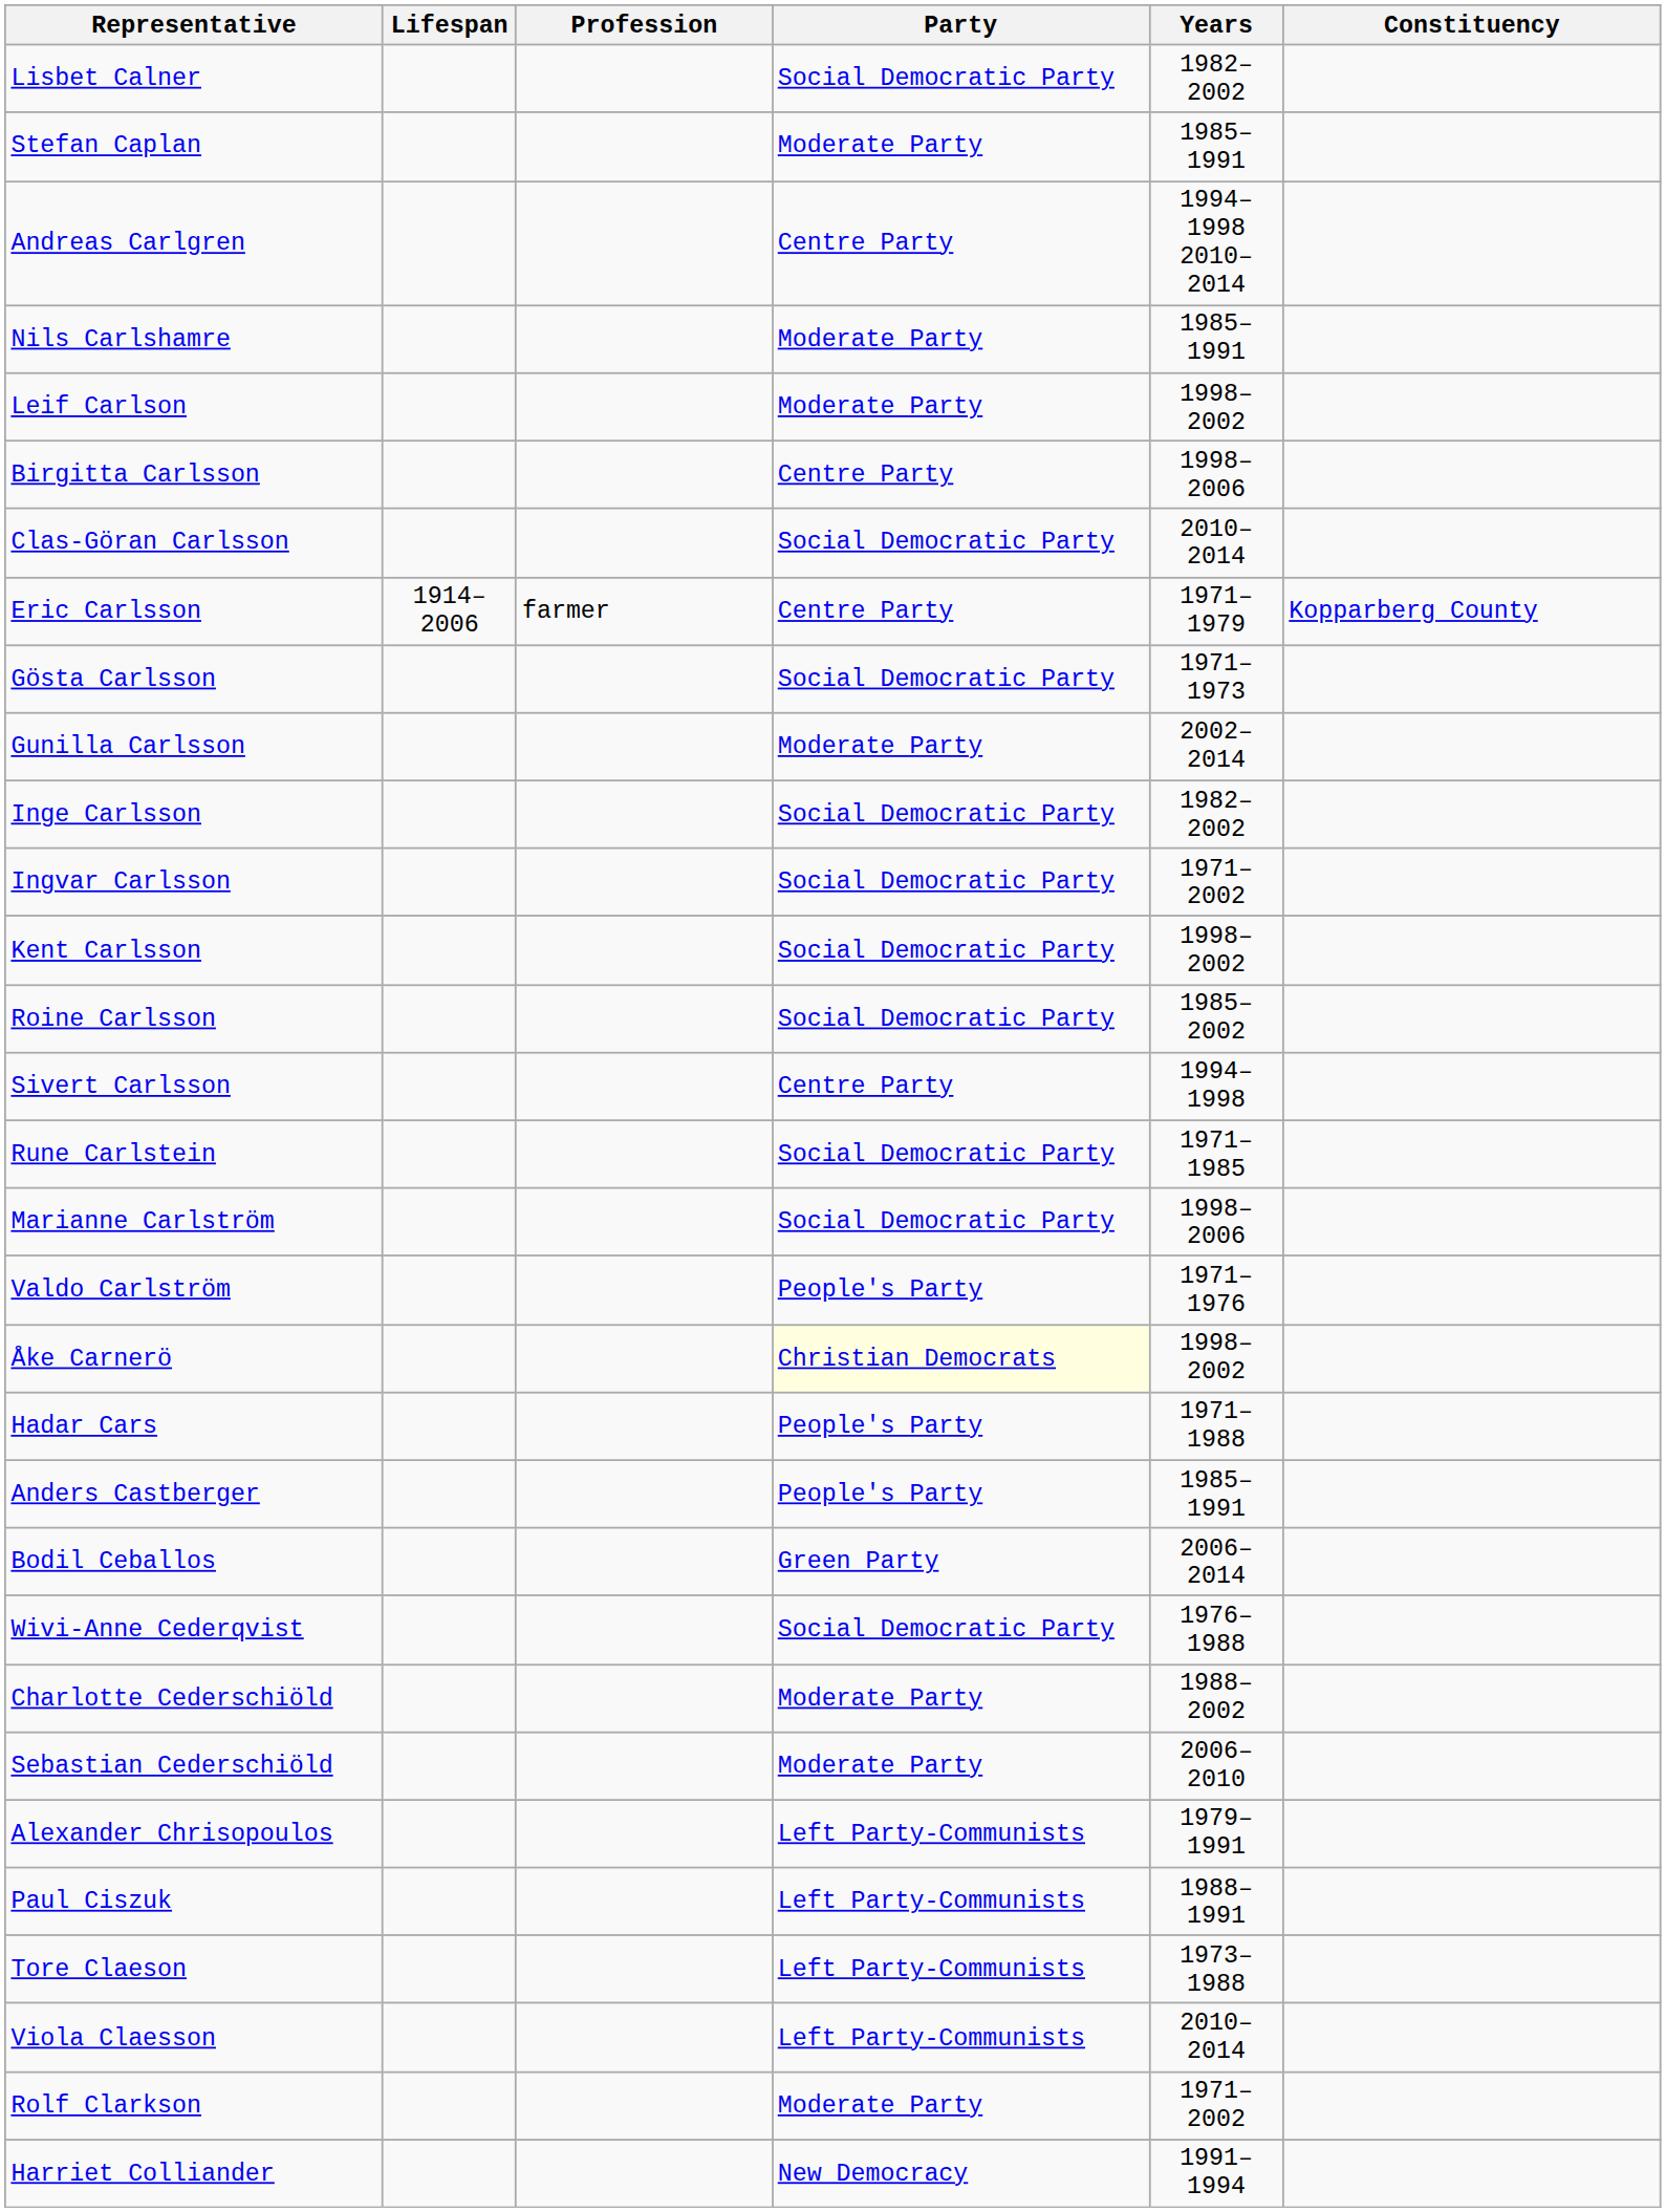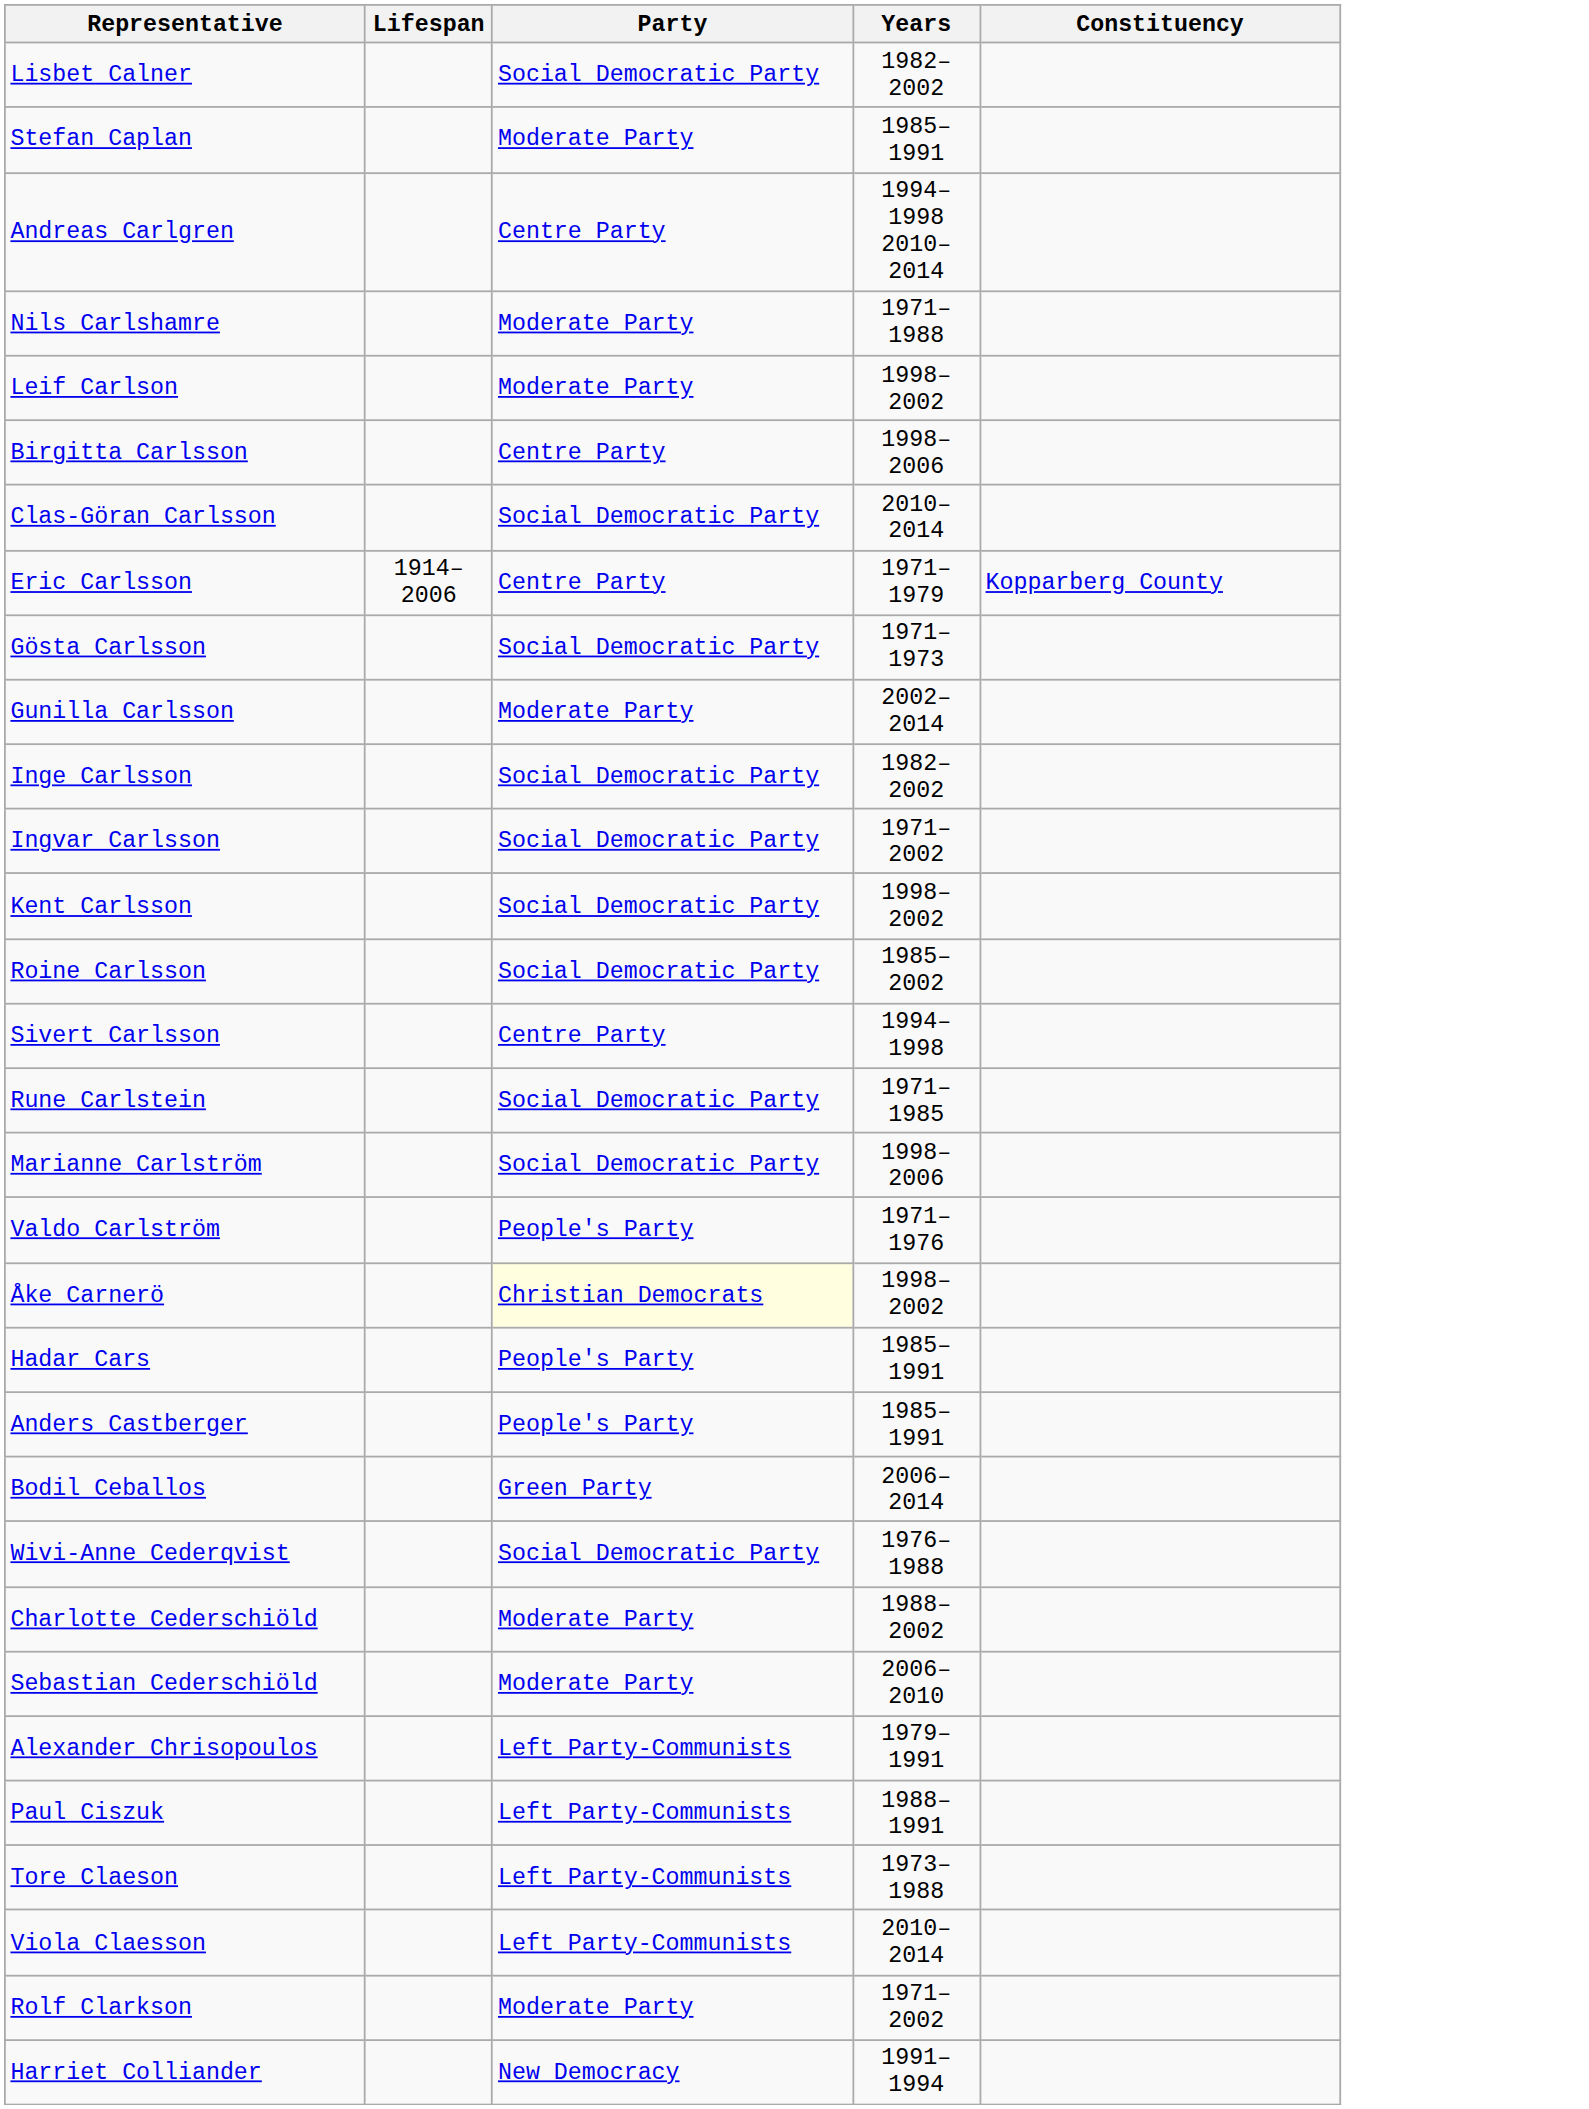- column: Profession | farmer
Nils Carlshamre | Years: 1985–1991 -> 1971–1988
Hadar Cars | Years: 1971–1988 -> 1985–1991
